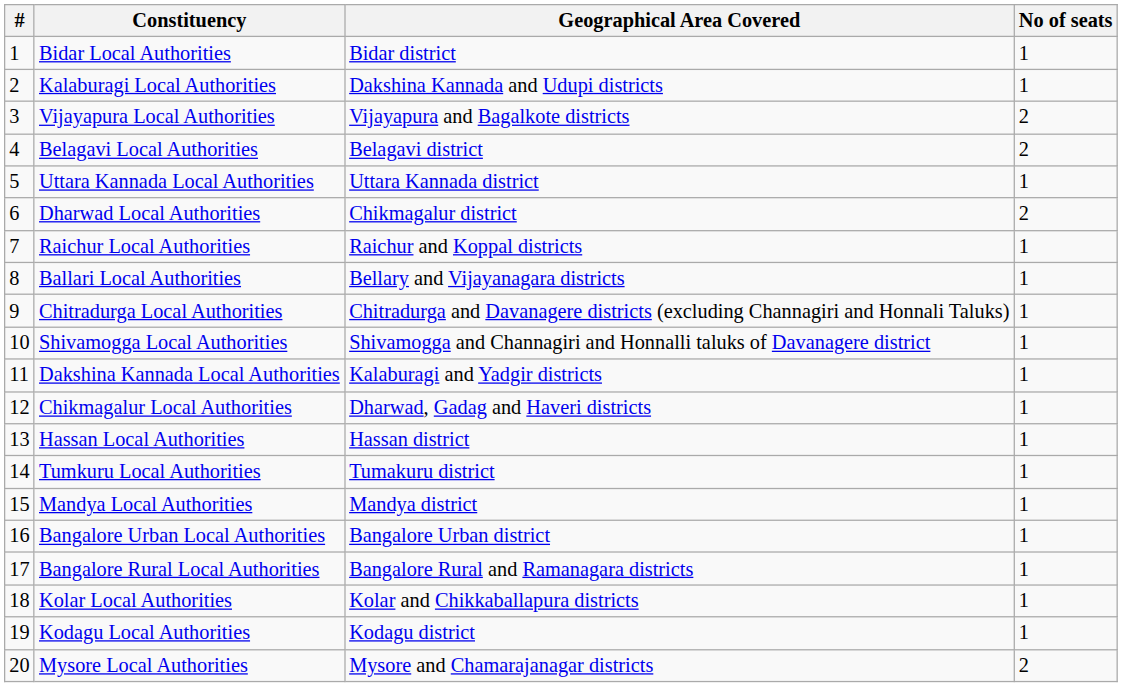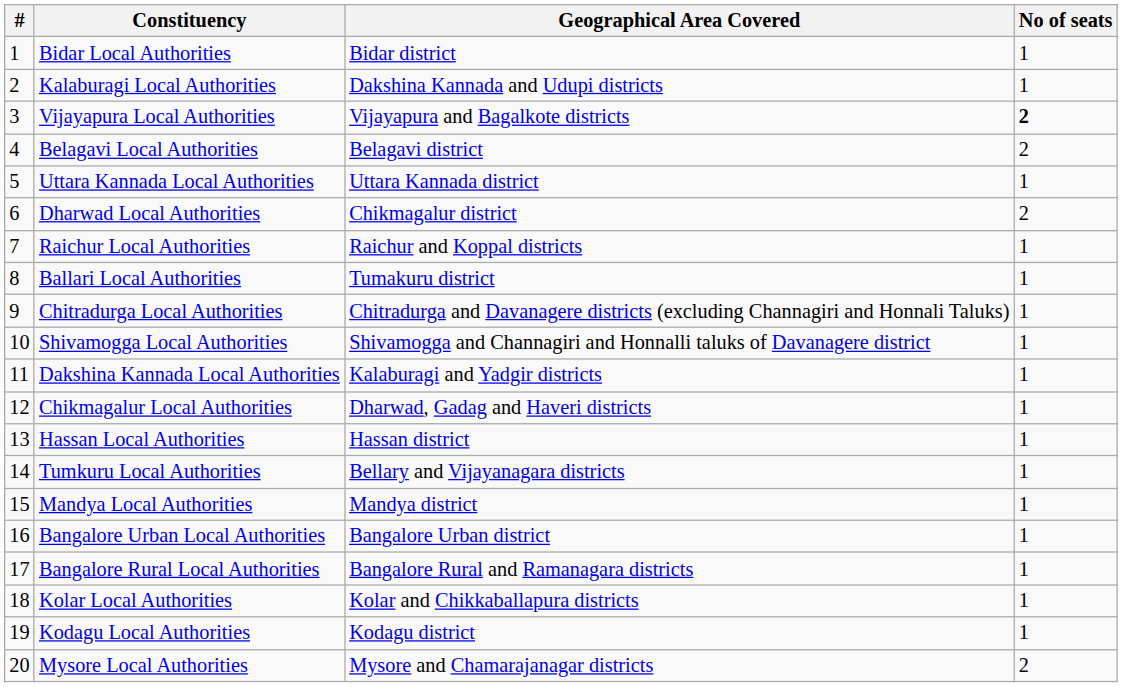Vijayapura Local Authorities | No of seats: normal -> bold
Ballari Local Authorities | Geographical Area Covered: Bellary and Vijayanagara districts -> Tumakuru district
Tumkuru Local Authorities | Geographical Area Covered: Tumakuru district -> Bellary and Vijayanagara districts
